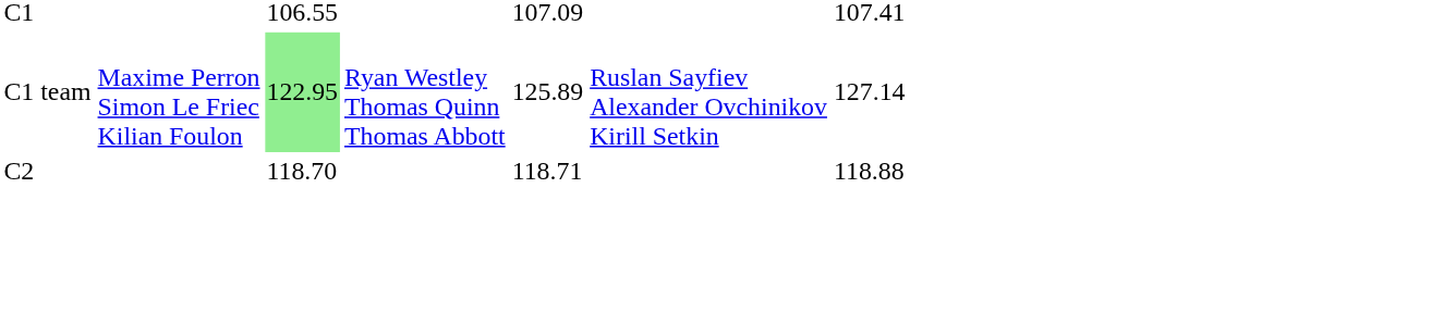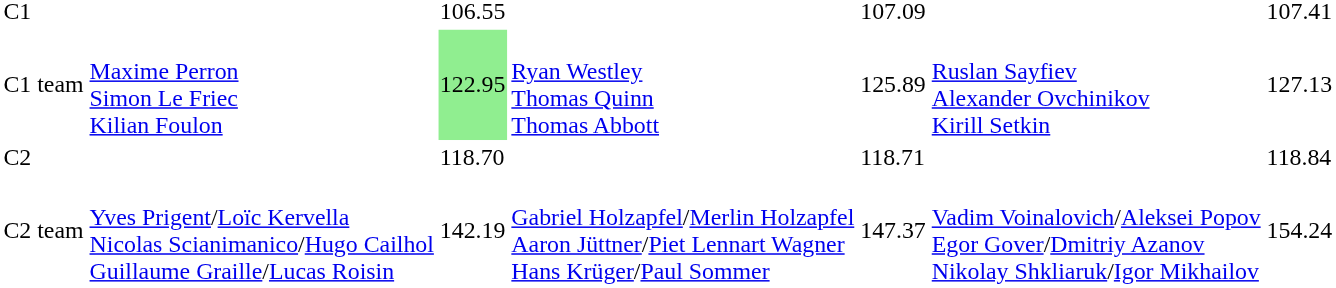C1 team | column 7: 127.14 -> 127.13
C2 | column 7: 118.88 -> 118.84
+ row: C2 team | Yves Prigent/Loïc Kervella Nicolas Scianimanico/Hugo Cailhol Guillaume Graille/Lucas Roisin | 142.19 | Gabriel Holzapfel/Merlin Holzapfel Aaron Jüttner/Piet Lennart Wagner Hans Krüger/Paul Sommer | 147.37 | Vadim Voinalovich/Aleksei Popov Egor Gover/Dmitriy Azanov Nikolay Shkliaruk/Igor Mikhailov | 154.24
